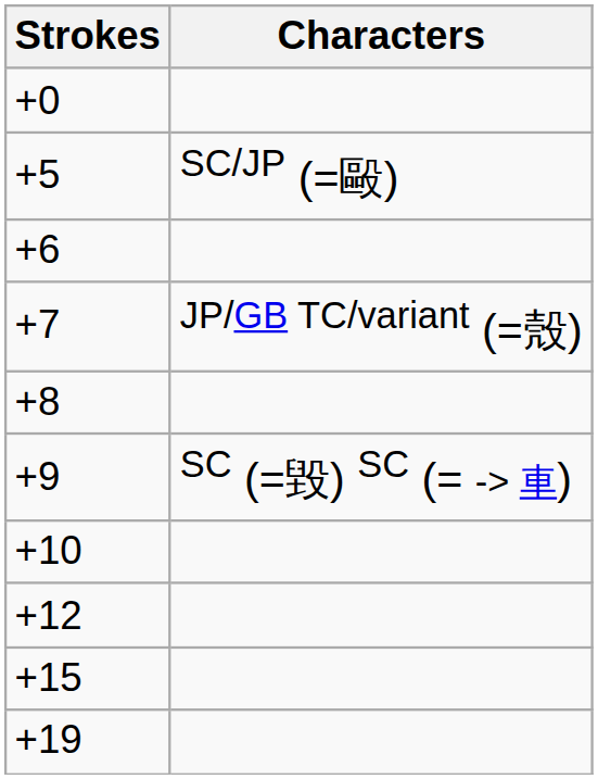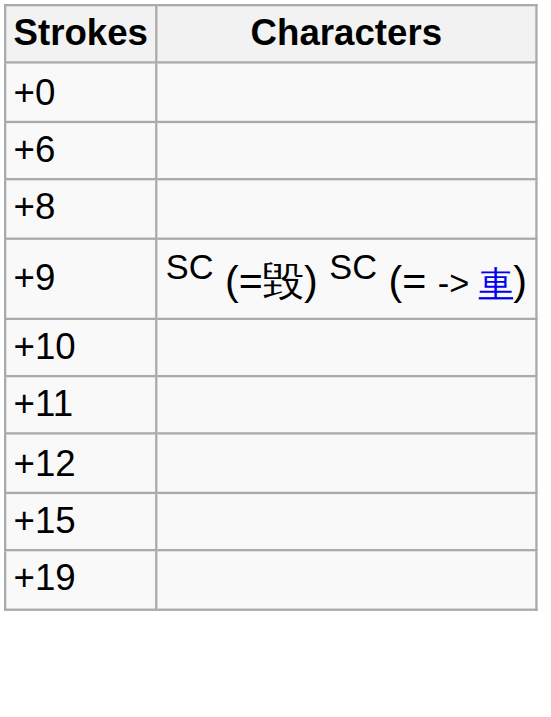- row: +5 | SC/JP (=毆)
- row: +7 | JP/GB TC/variant (=殼)
+ row: +11
